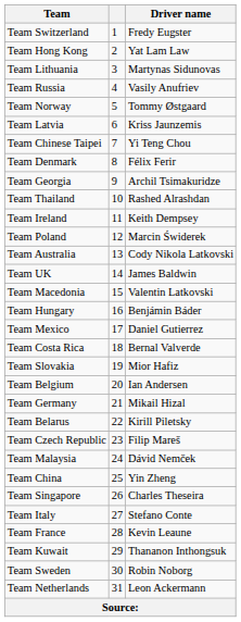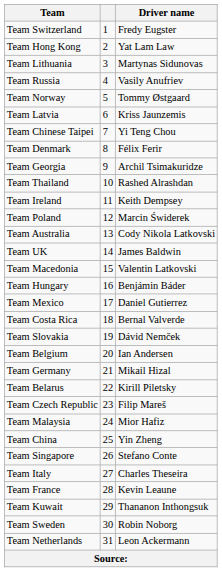Team Slovakia | Driver name: Mior Hafiz -> Dávid Nemček
Team Malaysia | Driver name: Dávid Nemček -> Mior Hafiz
Team Singapore | Driver name: Charles Theseira -> Stefano Conte
Team Italy | Driver name: Stefano Conte -> Charles Theseira
